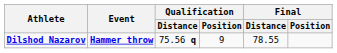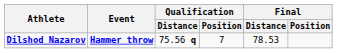Dilshod Nazarov | Qualification / Position: 9 -> 7
Dilshod Nazarov | Final / Distance: 78.55 -> 78.53
